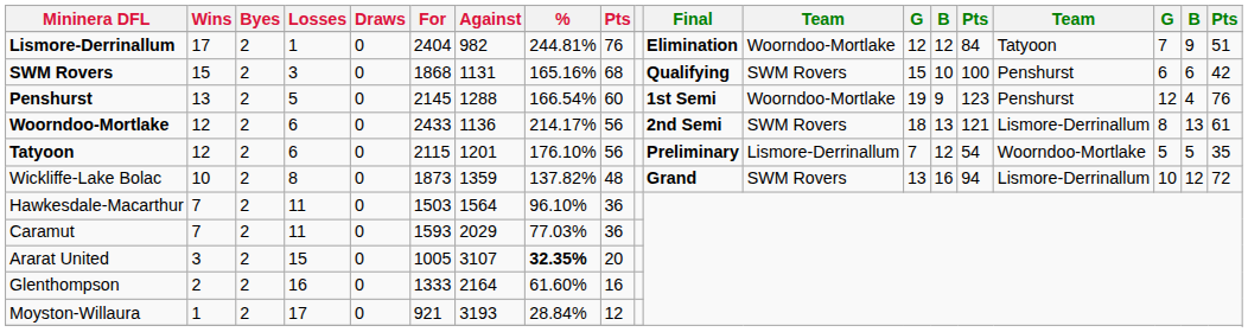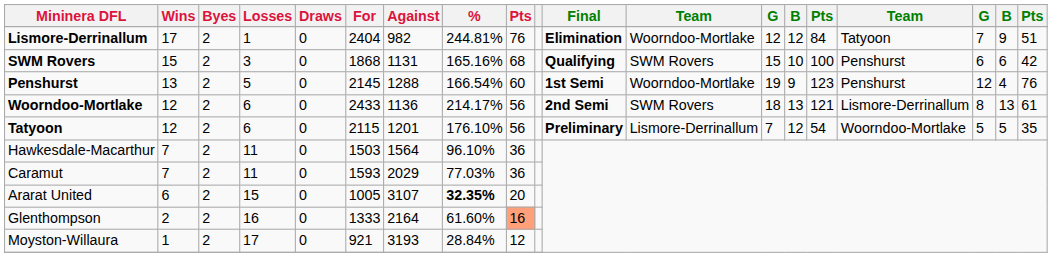- row: Wickliffe-Lake Bolac | 10 | 2 | 8 | 0 | 1873 | 1359 | 137.82% | 48 | Grand | SWM Rovers | 13 | 16 | 94 | Lismore-Derrinallum | 10 | 12 | 72
Ararat United | Wins: 3 -> 6
Glenthompson | column 9: no background -> lightsalmon background
